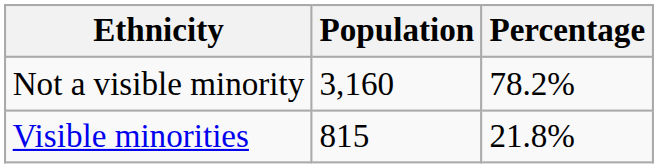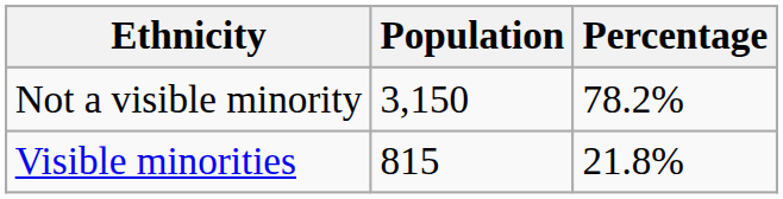Not a visible minority | Population: 3,160 -> 3,150
